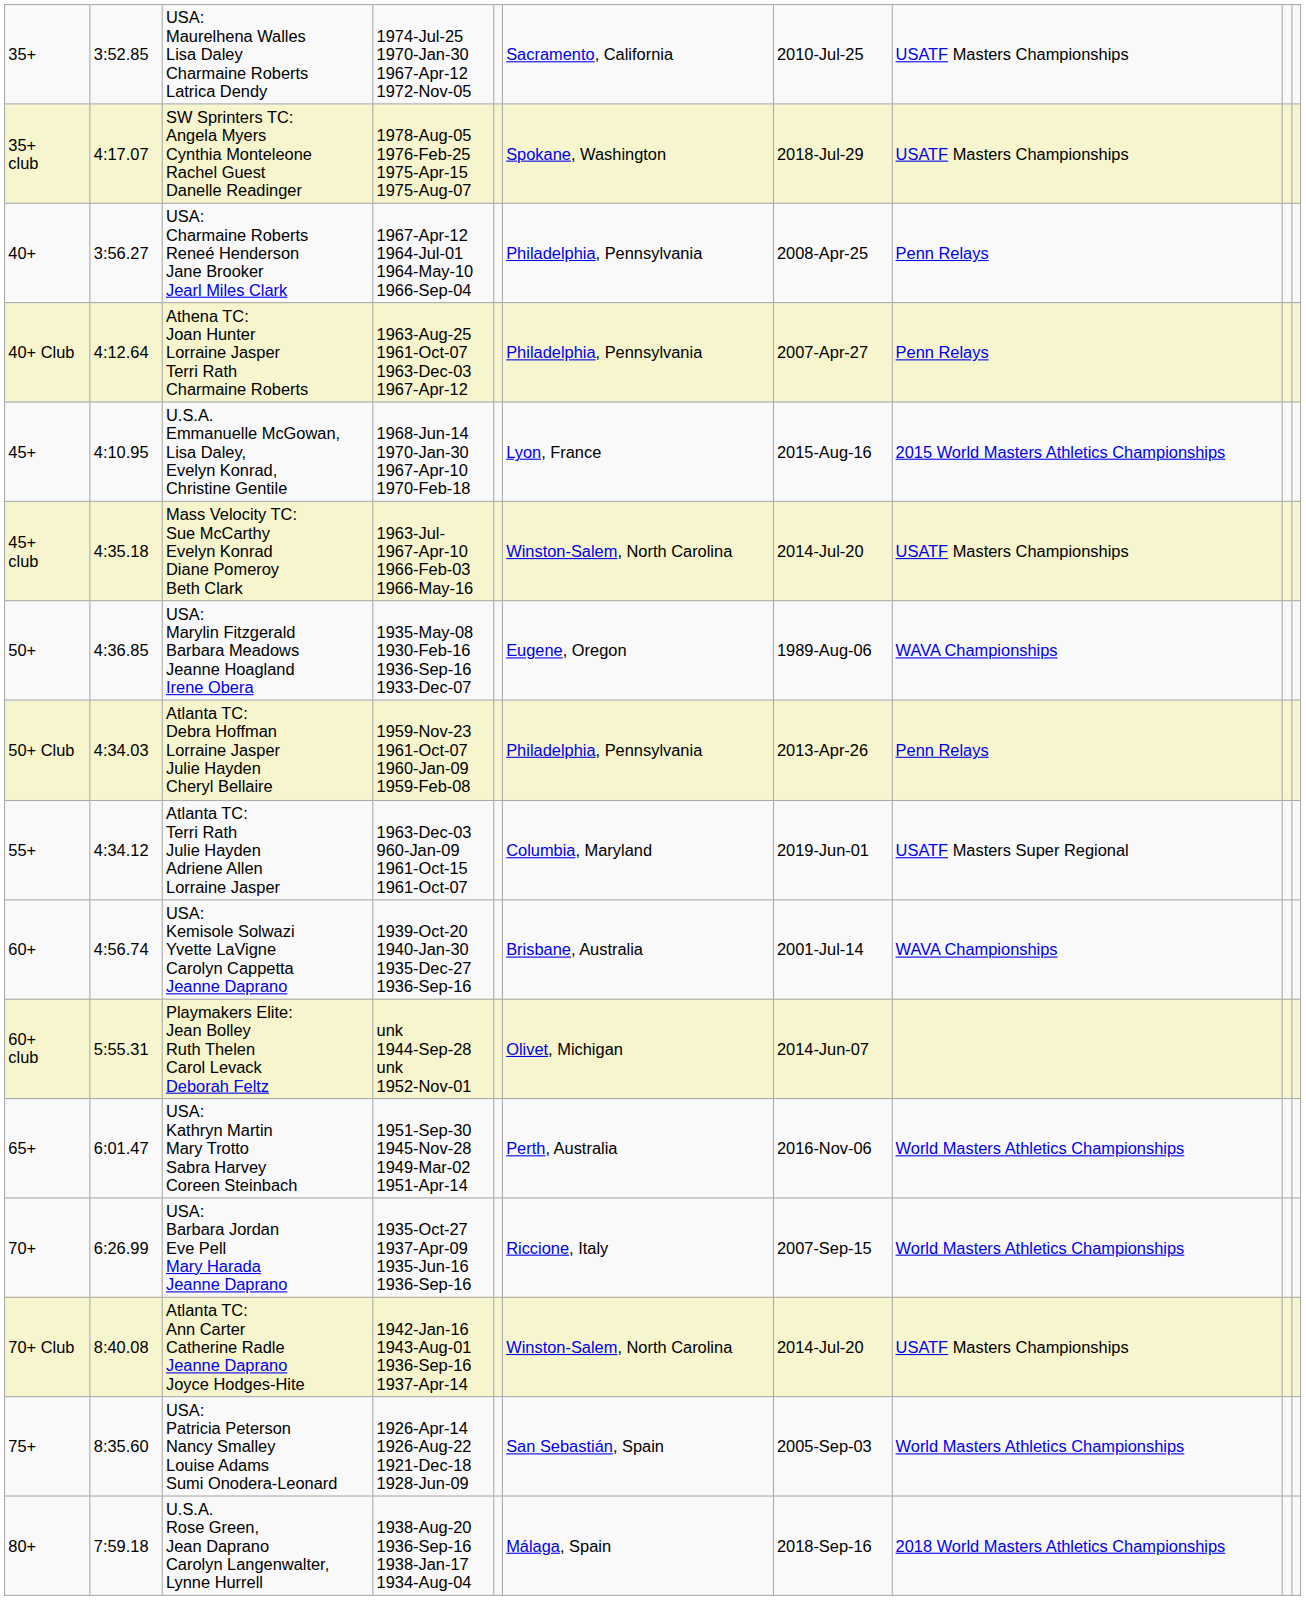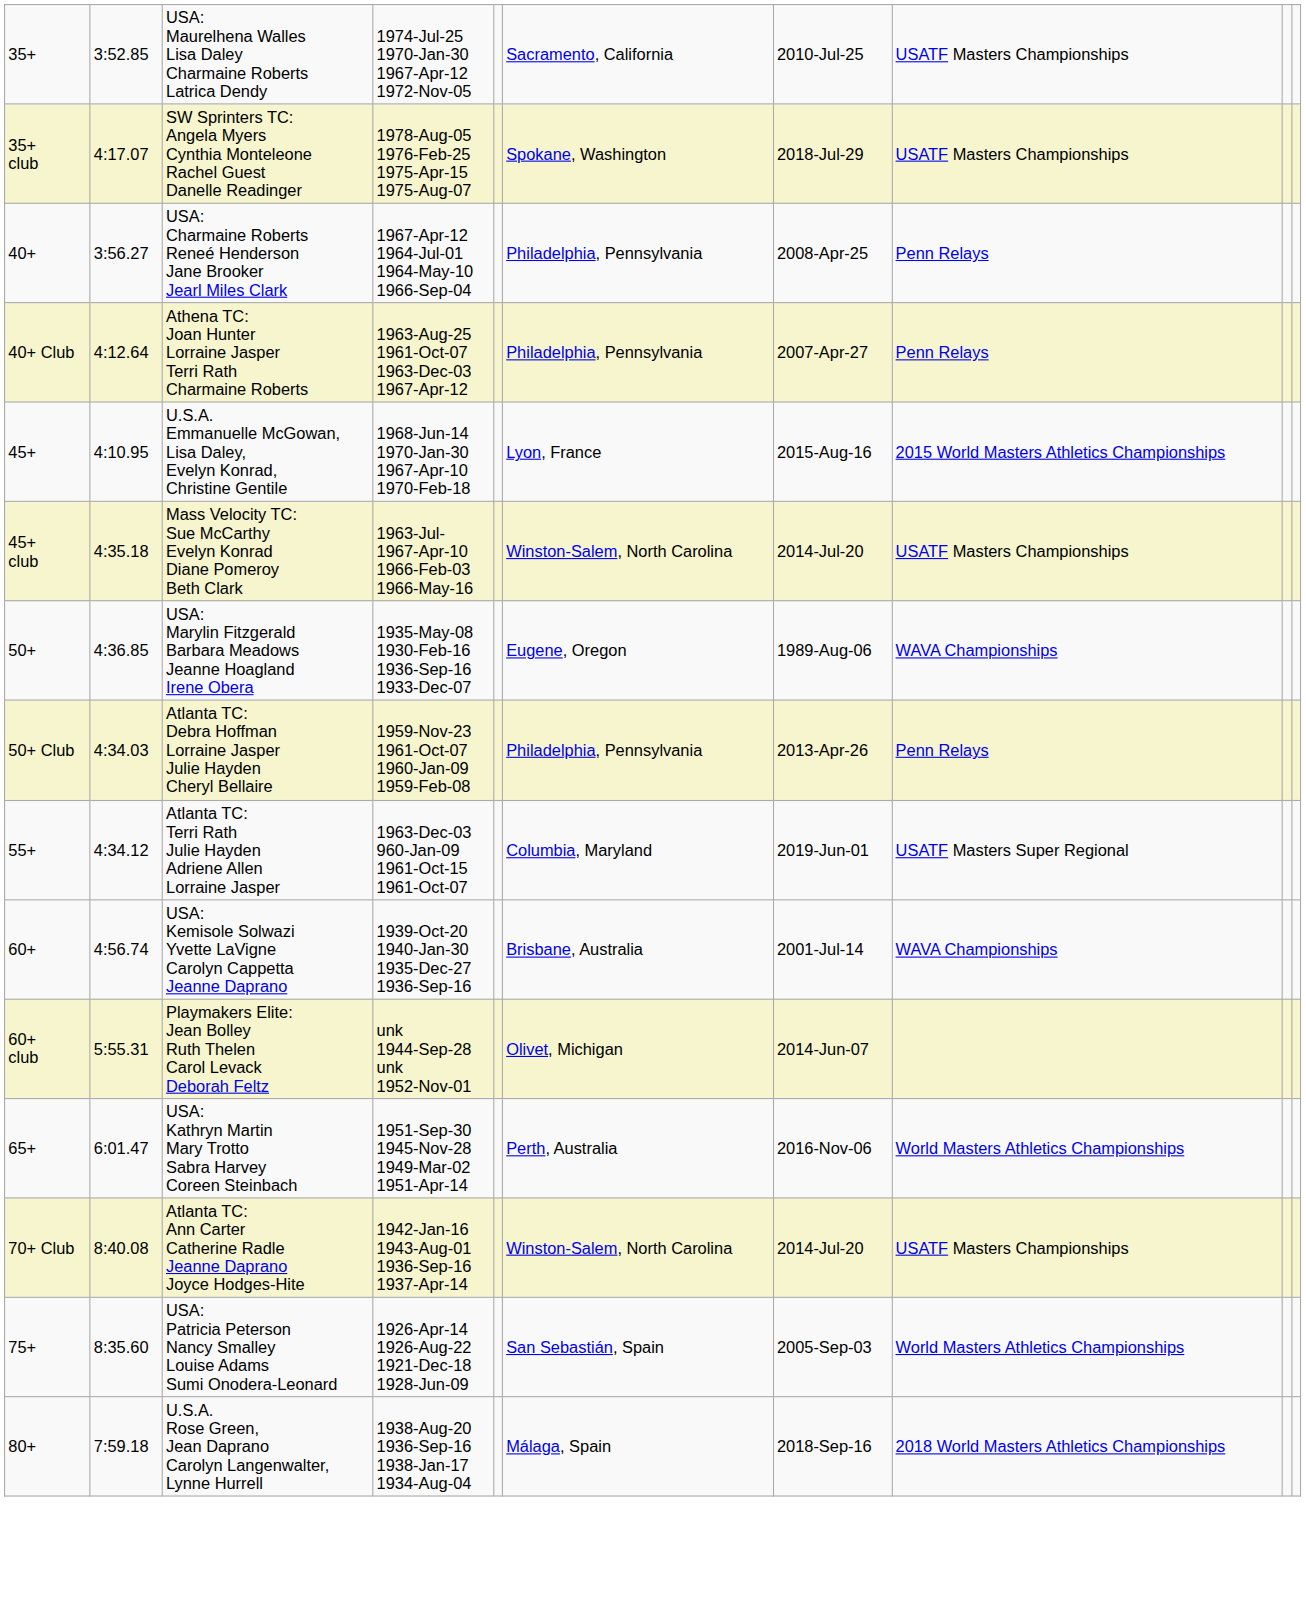- row: 70+ | 6:26.99 | USA: Barbara Jordan Eve Pell Mary Harada Jeanne Daprano | 1935-Oct-27 1937-Apr-09 1935-Jun-16 1936-Sep-16 | Riccione, Italy | 2007-Sep-15 | World Masters Athletics Championships
